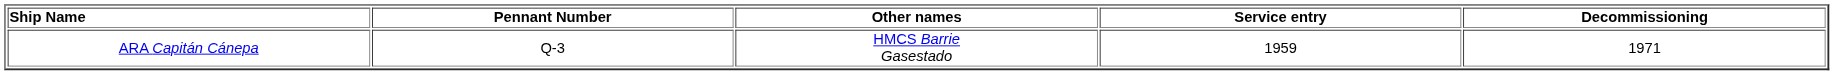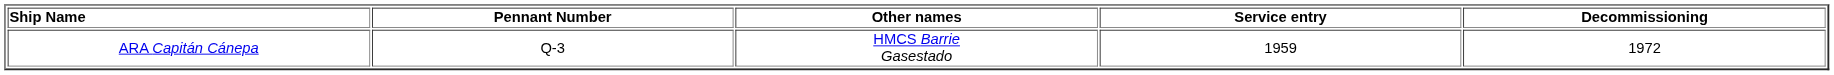ARA Capitán Cánepa | Decommissioning: 1971 -> 1972
